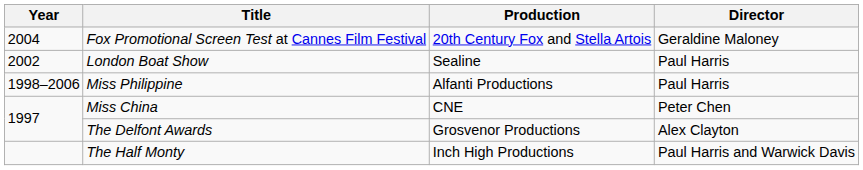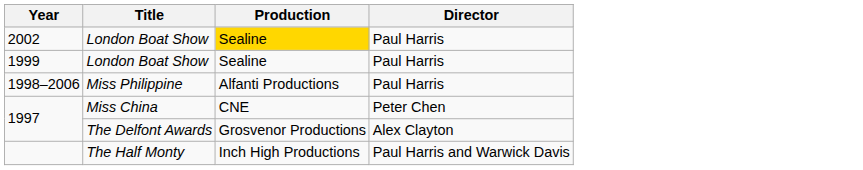- row: 2004 | Fox Promotional Screen Test at Cannes Film Festival | 20th Century Fox and Stella Artois | Geraldine Maloney
2002 | Production: no background -> gold background
+ row: 1999 | London Boat Show | Sealine | Paul Harris
